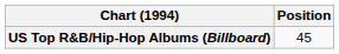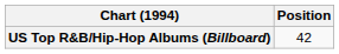US Top R&B/Hip-Hop Albums (Billboard) | Position: 45 -> 42
